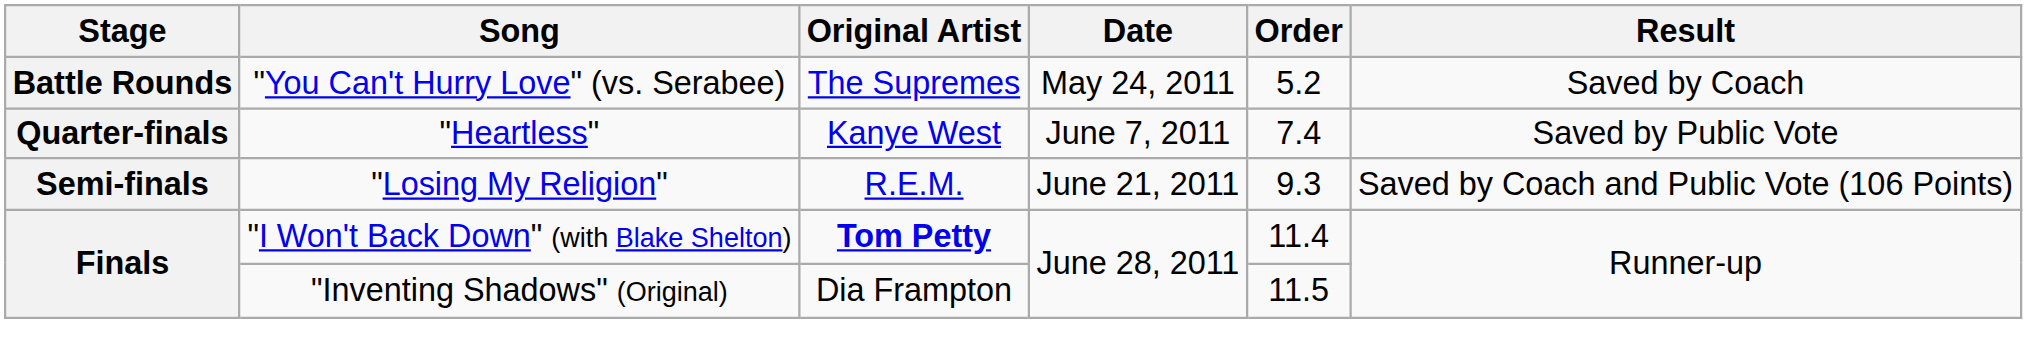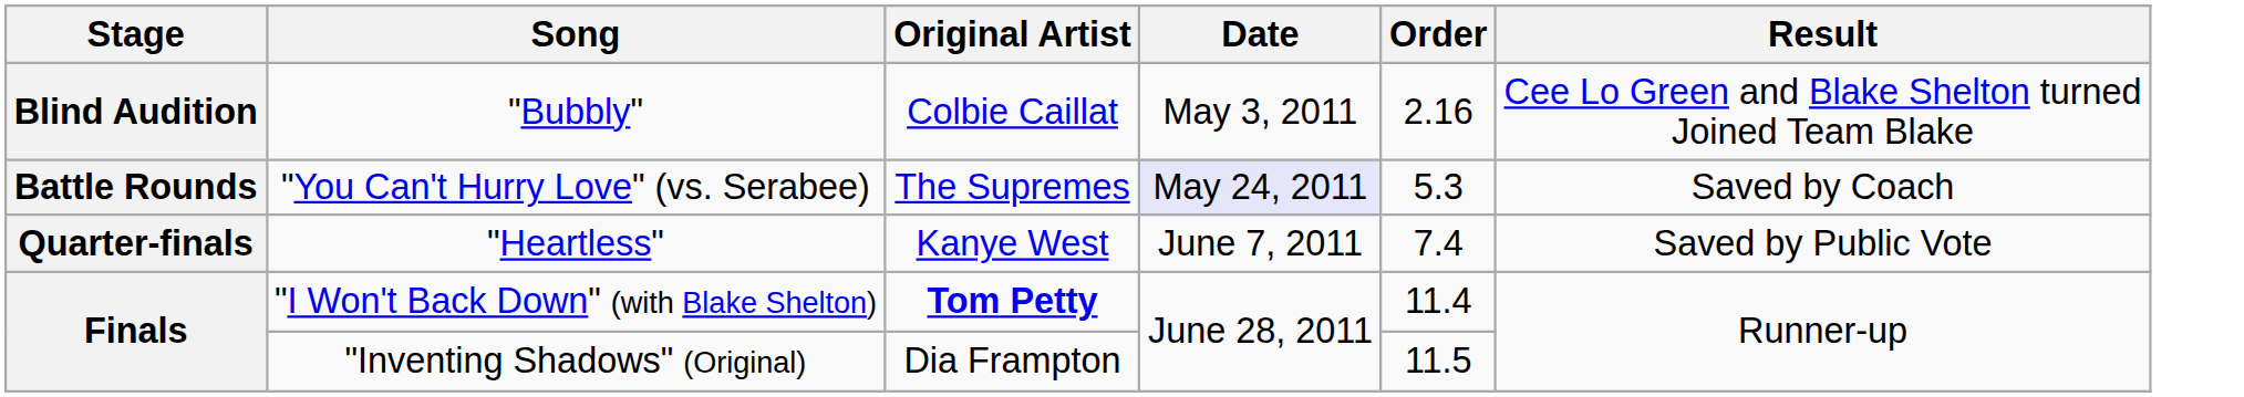+ row: Blind Audition | "Bubbly" | Colbie Caillat | May 3, 2011 | 2.16 | Cee Lo Green and Blake Shelton turned Joined Team Blake
"You Can't Hurry Love" (vs. Serabee) | Date: no background -> lavender background
"You Can't Hurry Love" (vs. Serabee) | Order: 5.2 -> 5.3
- row: Semi-finals | "Losing My Religion" | R.E.M. | June 21, 2011 | 9.3 | Saved by Coach and Public Vote (106 Points)
